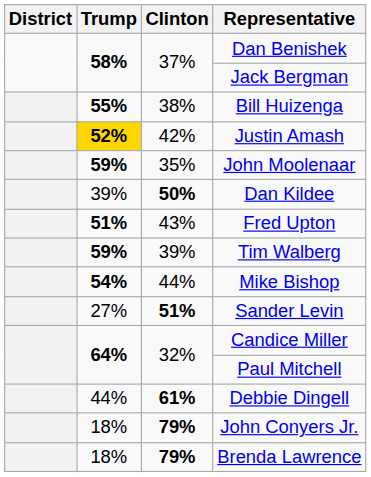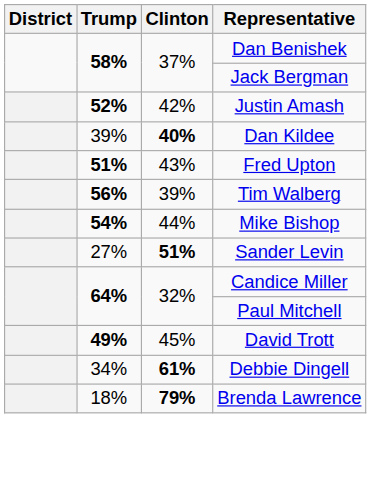- row: 55% | 38% | Bill Huizenga
Justin Amash | Trump: gold background -> no background
- row: 59% | 35% | John Moolenaar
Dan Kildee | Clinton: 50% -> 40%
Tim Walberg | Trump: 59% -> 56%
+ row: 49% | 45% | David Trott
Debbie Dingell | Trump: 44% -> 34%
- row: 18% | 79% | John Conyers Jr.
